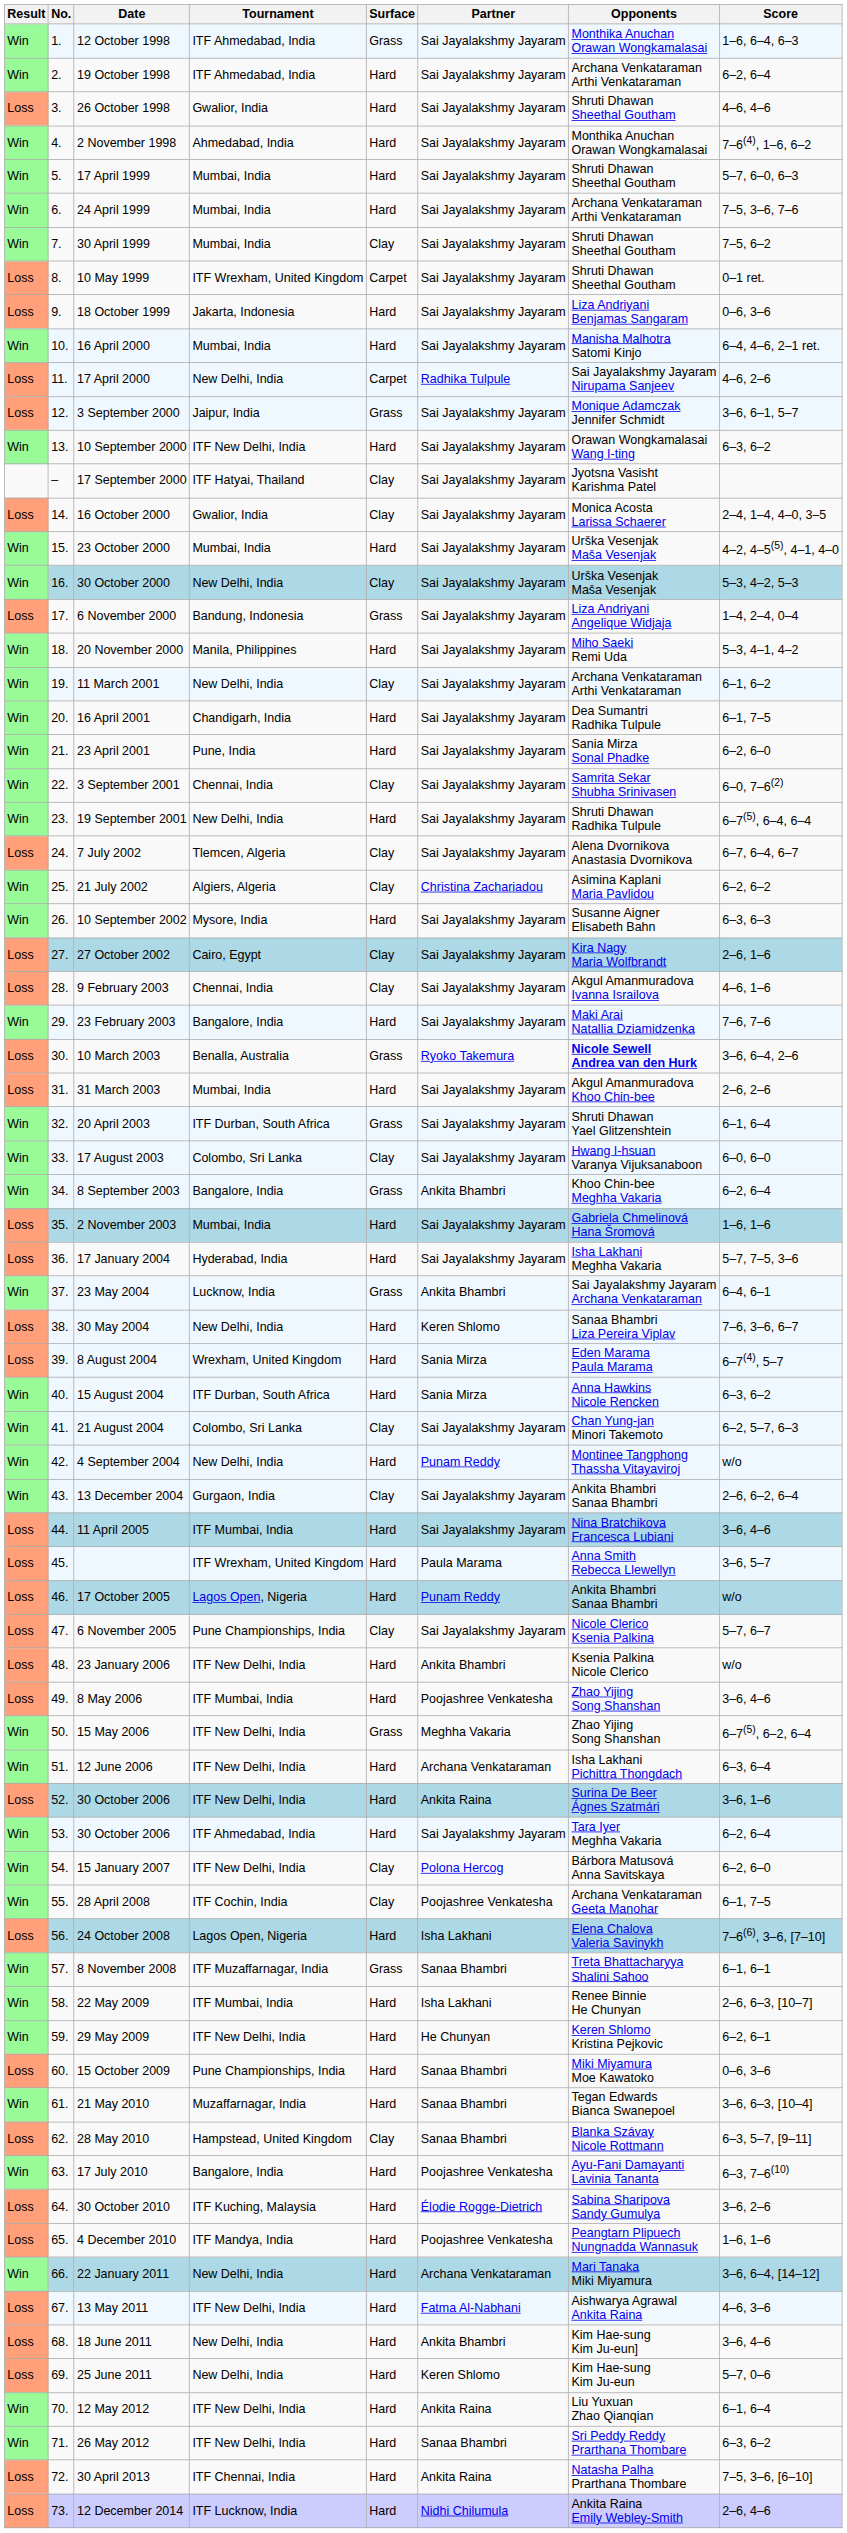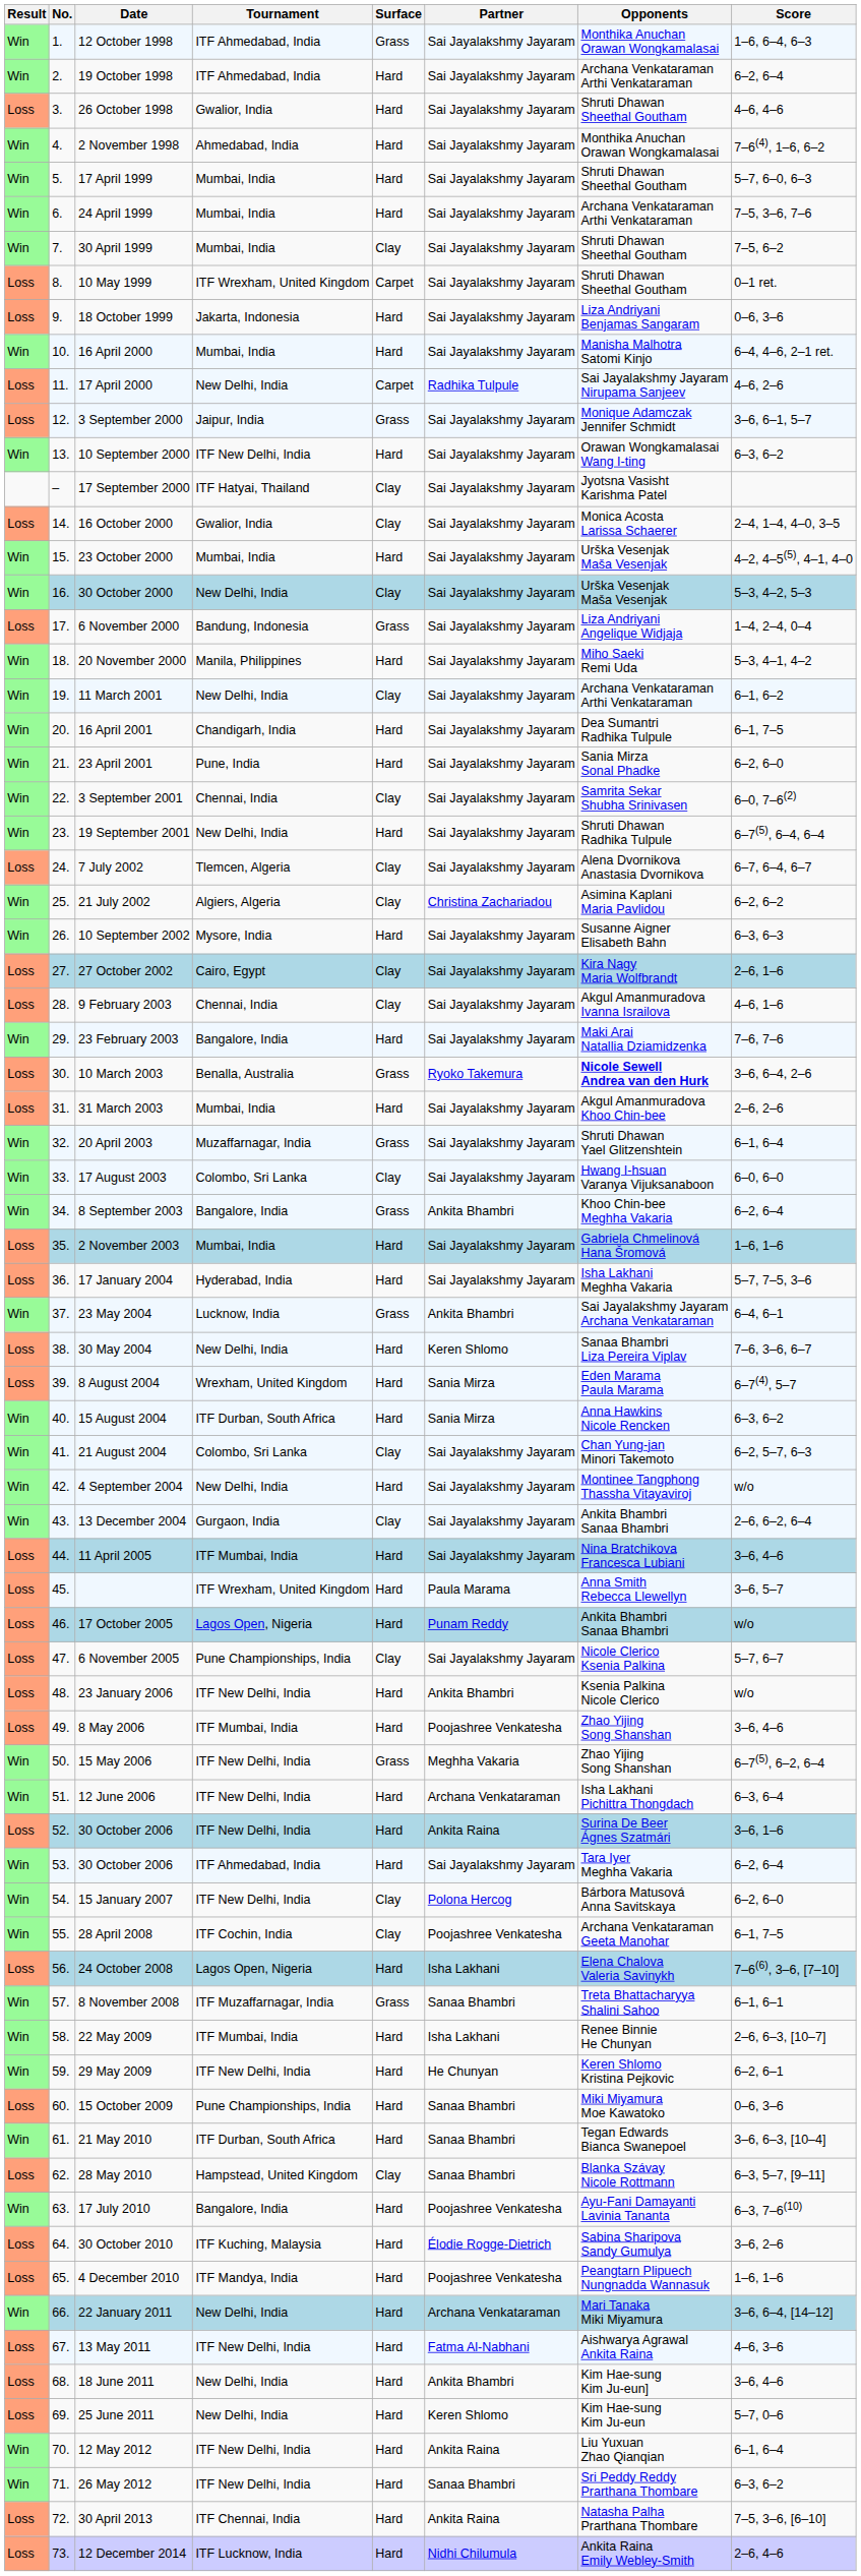20 April 2003 | Tournament: ITF Durban, South Africa -> Muzaffarnagar, India
4 September 2004 | Partner: Punam Reddy -> Sai Jayalakshmy Jayaram
21 May 2010 | Tournament: Muzaffarnagar, India -> ITF Durban, South Africa
